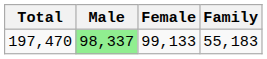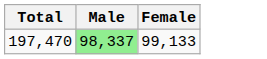- column: Family | 55,183
